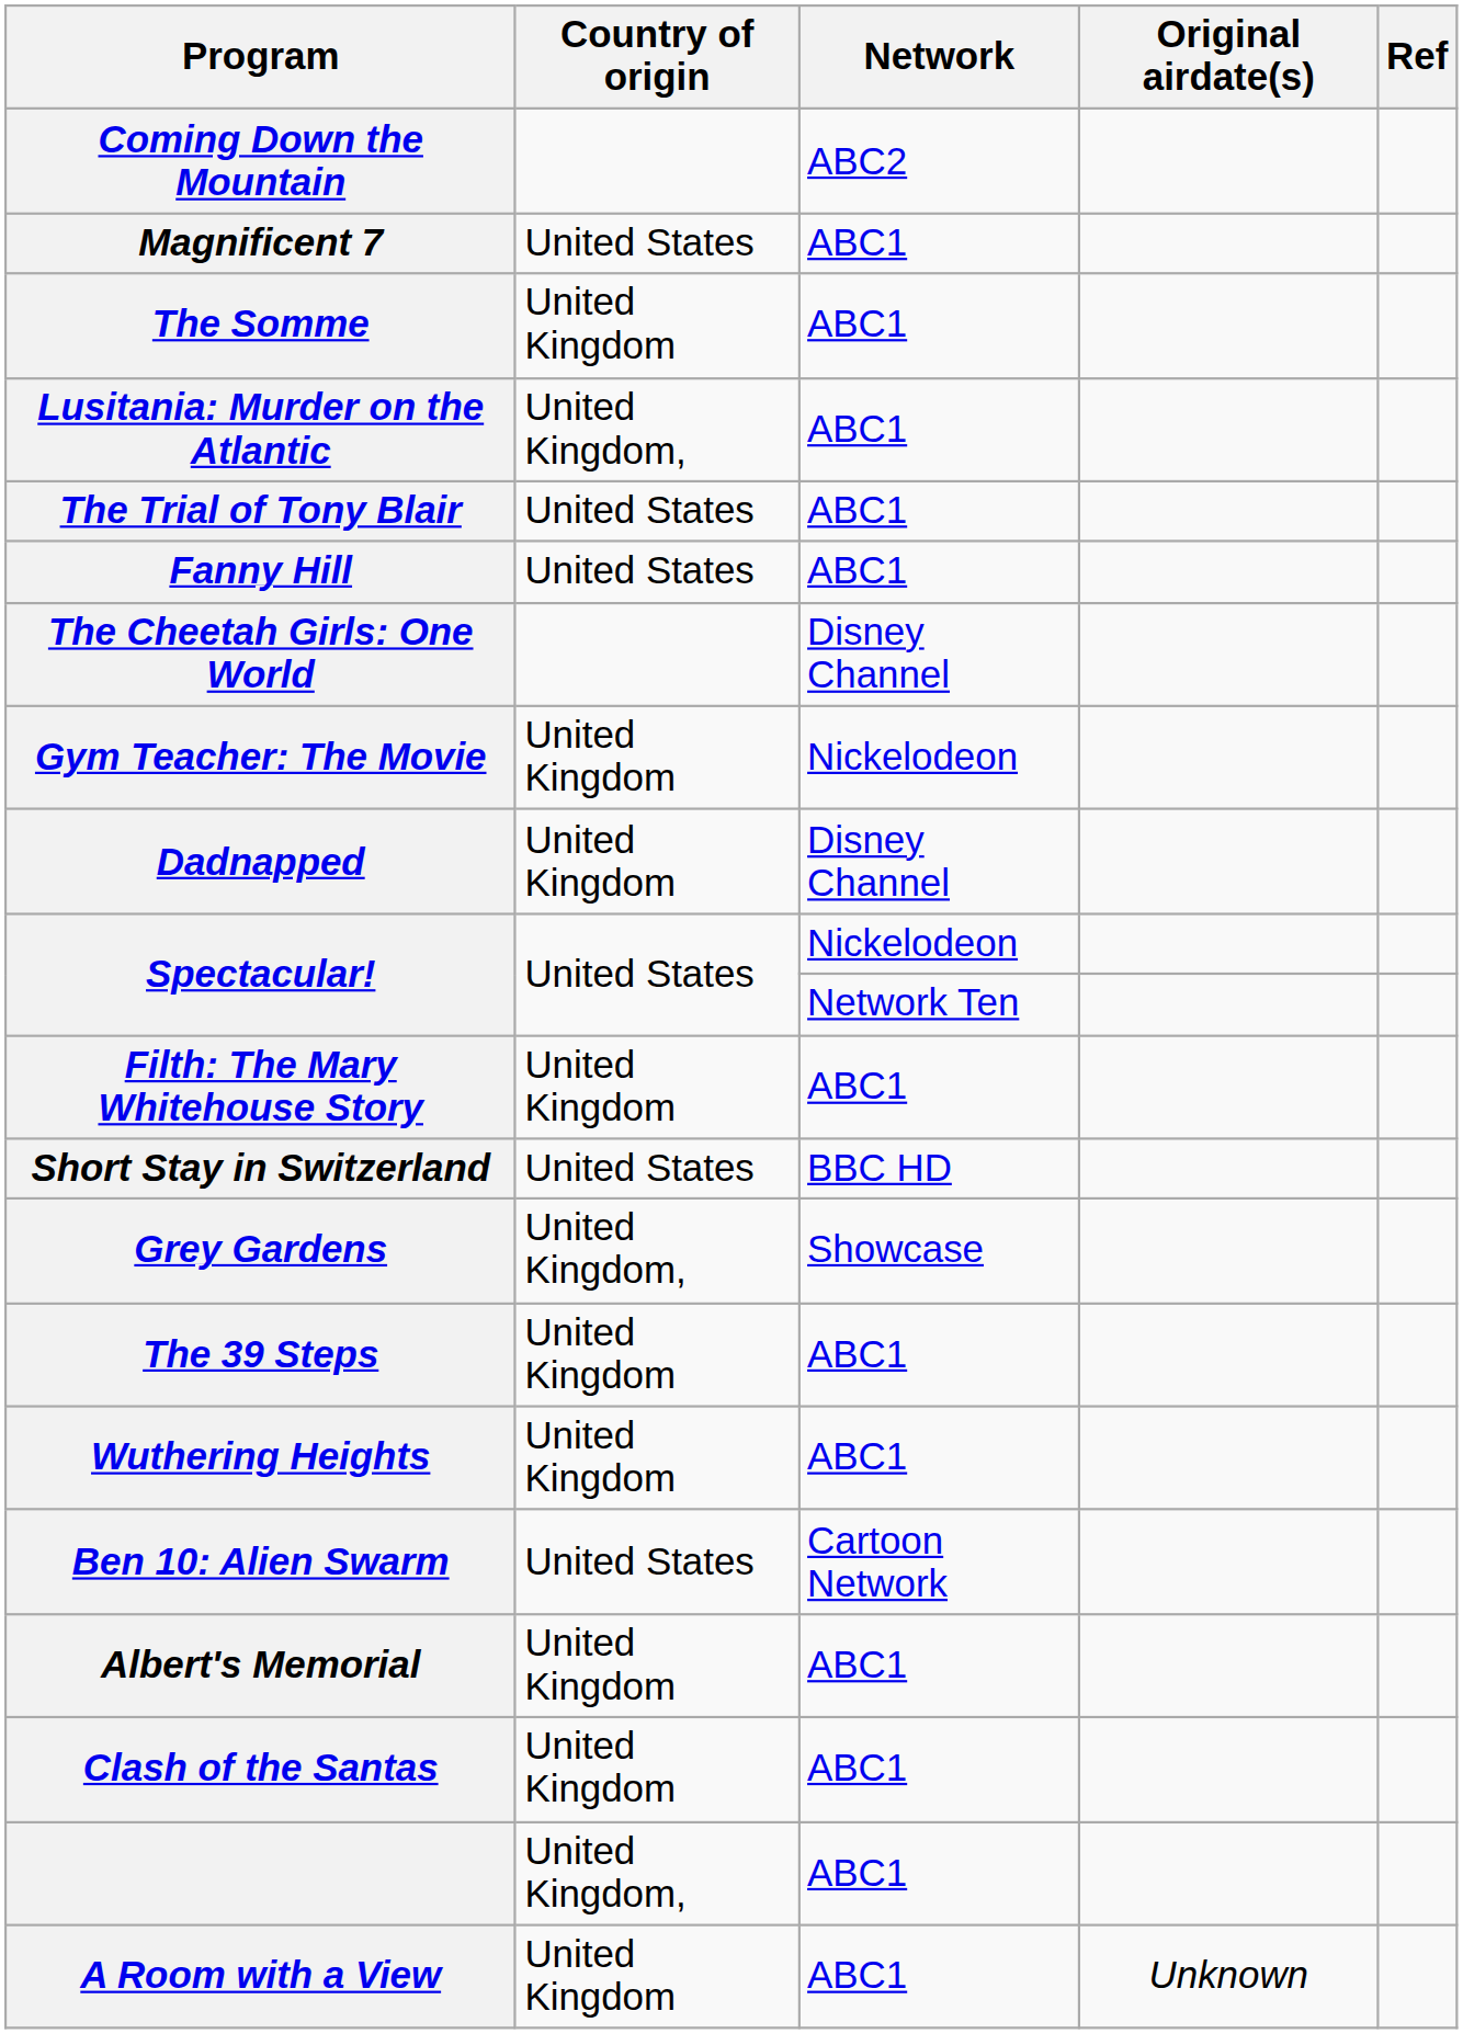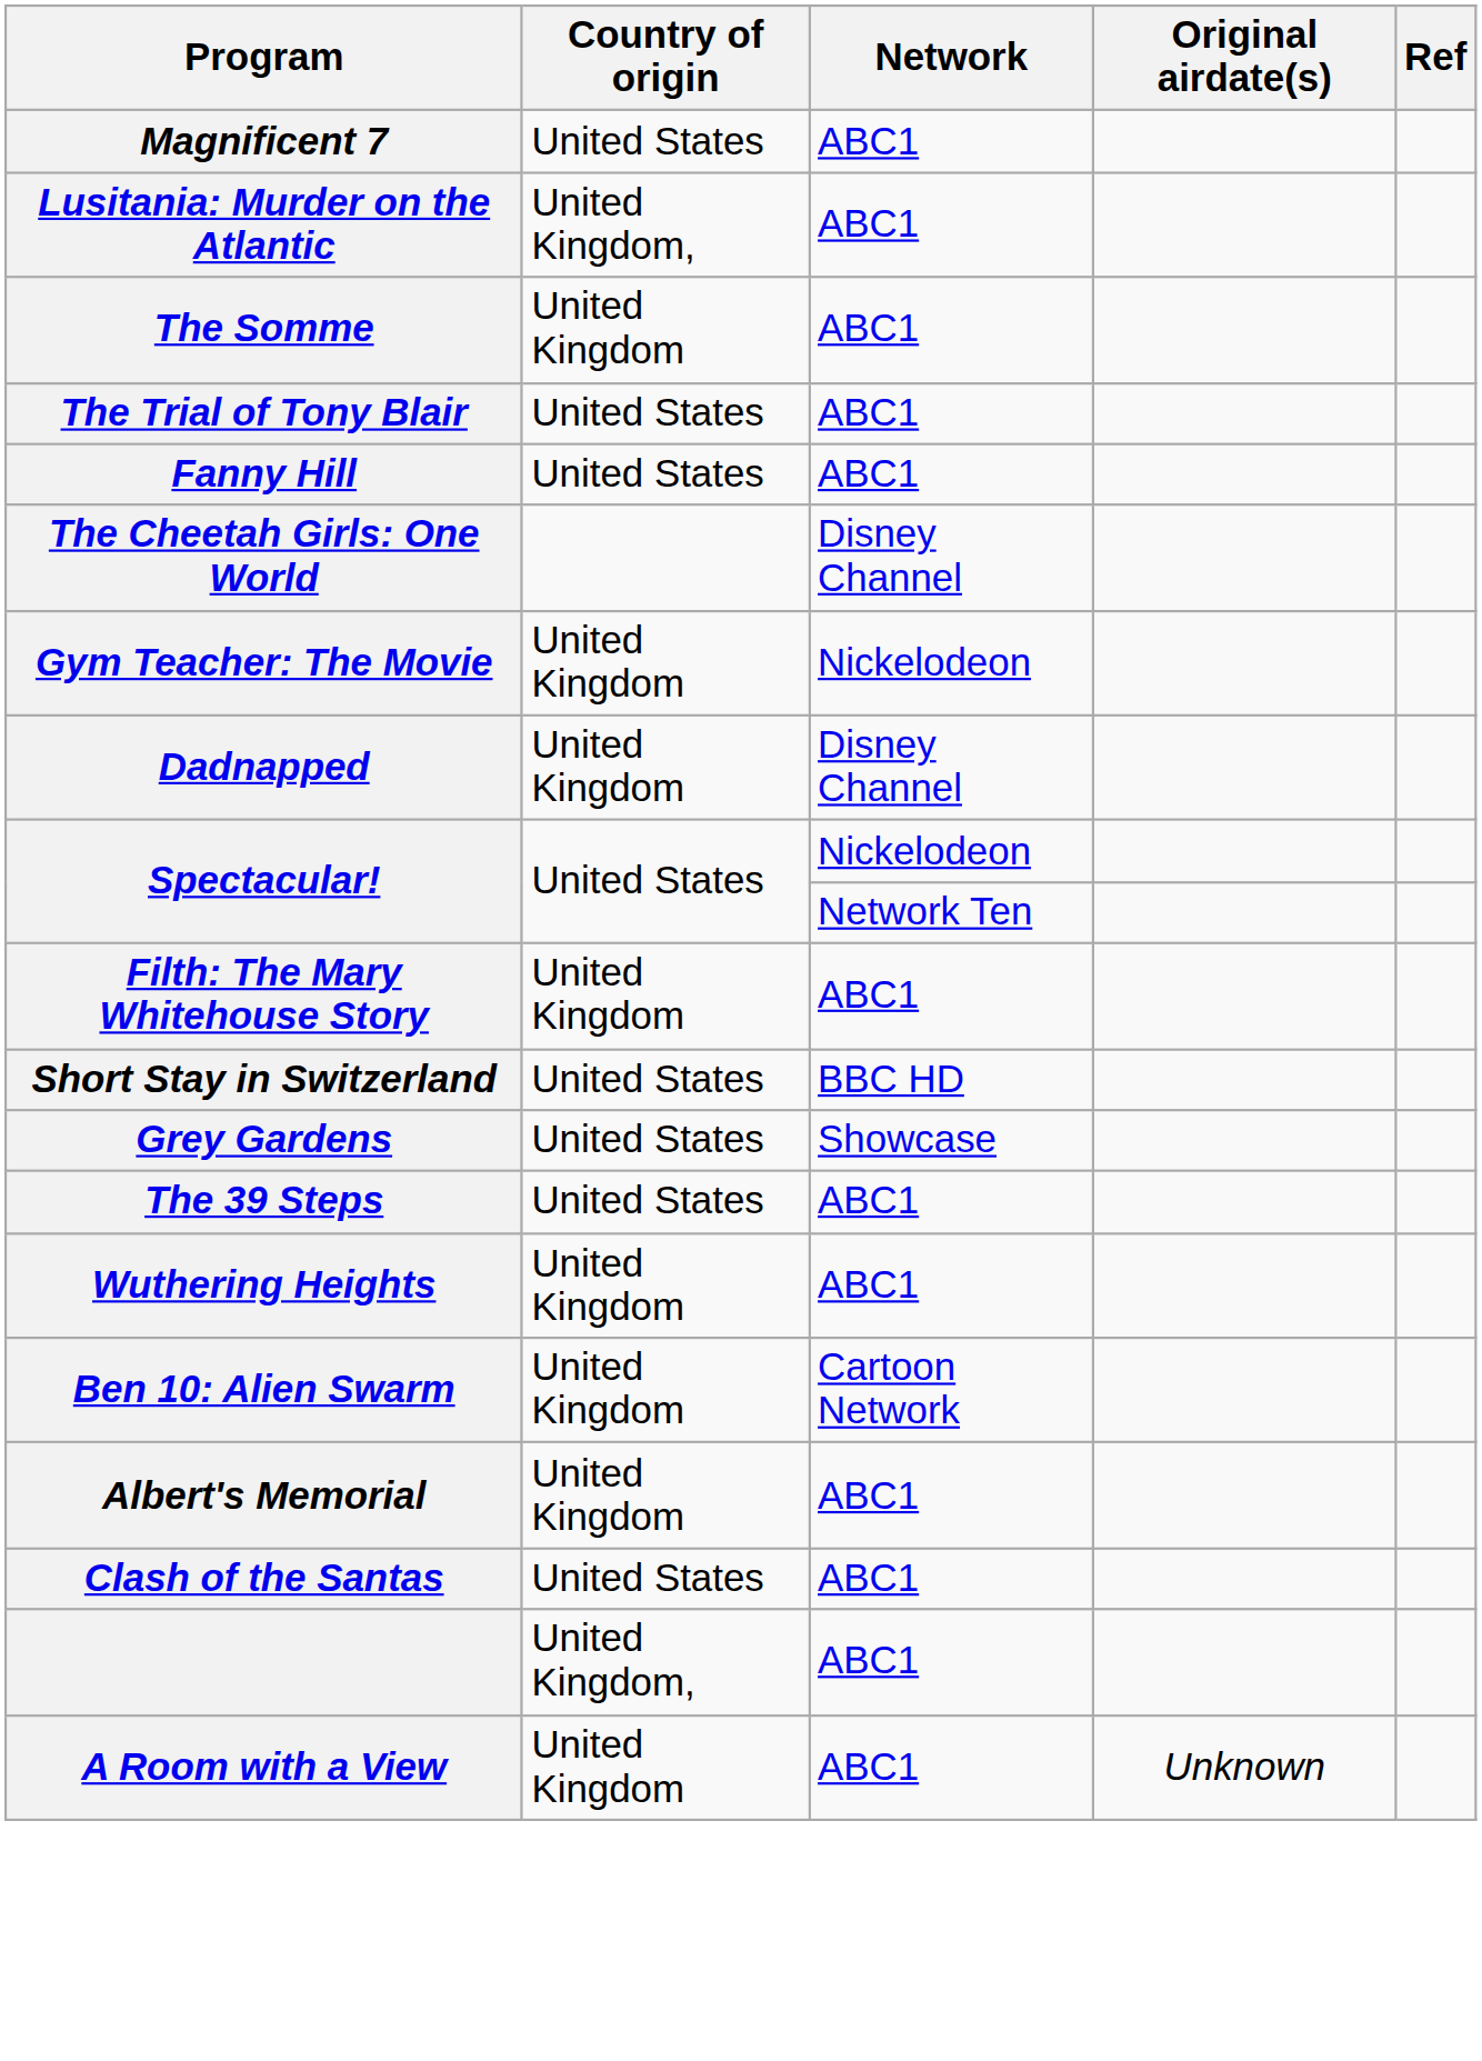- row: Coming Down the Mountain | ABC2
rows swapped: Lusitania: Murder on the Atlantic <-> The Somme
Grey Gardens | Country of origin: United Kingdom, -> United States
The 39 Steps | Country of origin: United Kingdom -> United States
Ben 10: Alien Swarm | Country of origin: United States -> United Kingdom
Clash of the Santas | Country of origin: United Kingdom -> United States
